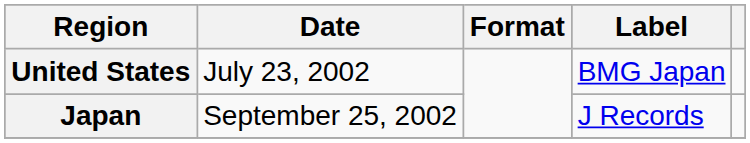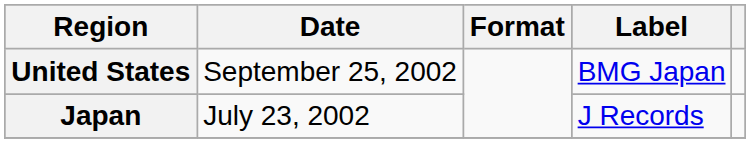United States | Date: July 23, 2002 -> September 25, 2002
Japan | Date: September 25, 2002 -> July 23, 2002
